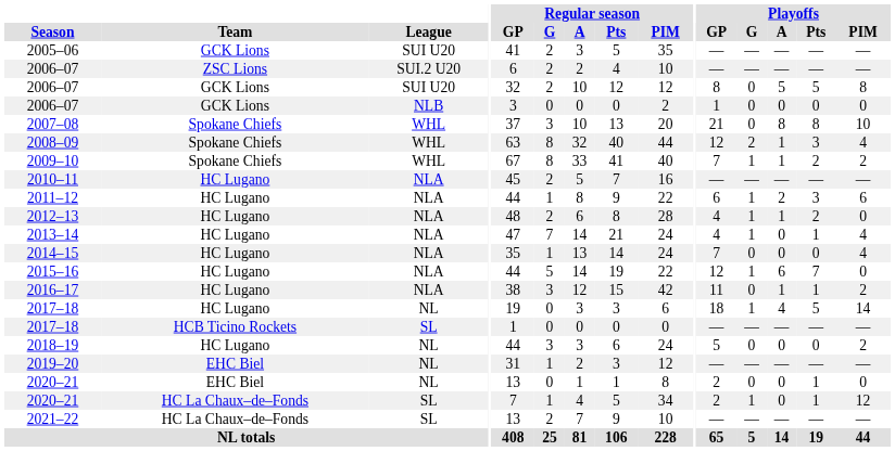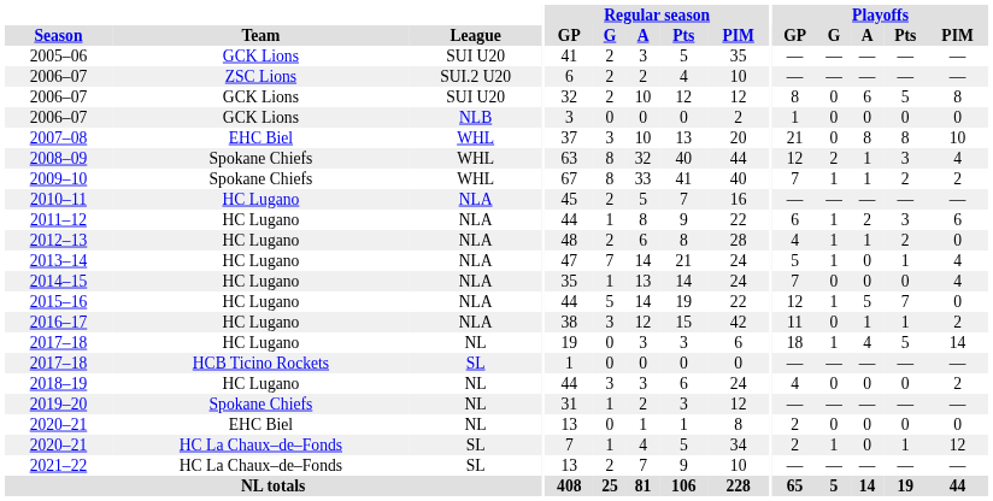2006–07 / SUI U20 | Playoffs / A: 5 -> 6
2007–08 | Team: Spokane Chiefs -> EHC Biel
2013–14 | Playoffs / GP: 4 -> 5
2015–16 | Playoffs / A: 6 -> 5
2018–19 | Playoffs / GP: 5 -> 4
2019–20 | Team: EHC Biel -> Spokane Chiefs
2020–21 / NL | Playoffs / Pts: 1 -> 0
